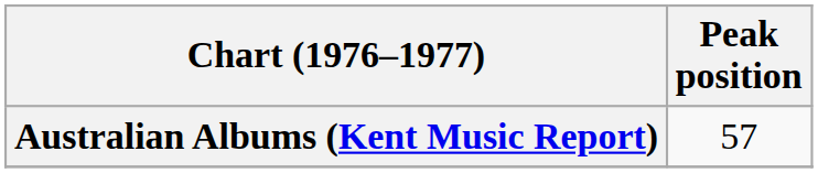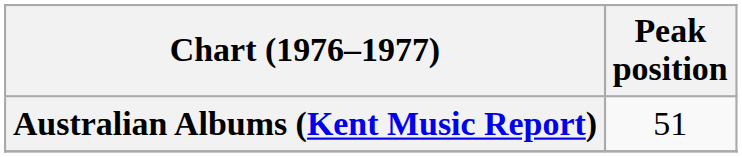Australian Albums (Kent Music Report) | Peak position: 57 -> 51
